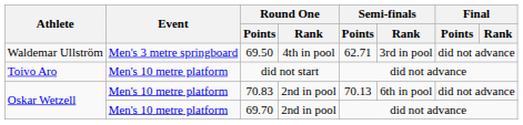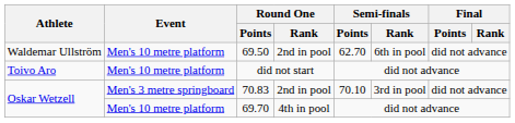69.50 | Event: Men's 3 metre springboard -> Men's 10 metre platform
69.50 | Round One / Rank: 4th in pool -> 2nd in pool
69.50 | Semi-finals / Points: 62.71 -> 62.70
69.50 | Semi-finals / Rank: 3rd in pool -> 6th in pool
70.83 | Event: Men's 10 metre platform -> Men's 3 metre springboard
70.83 | Semi-finals / Points: 70.13 -> 70.10
70.83 | Semi-finals / Rank: 6th in pool -> 3rd in pool
69.70 | Round One / Rank: 2nd in pool -> 4th in pool
